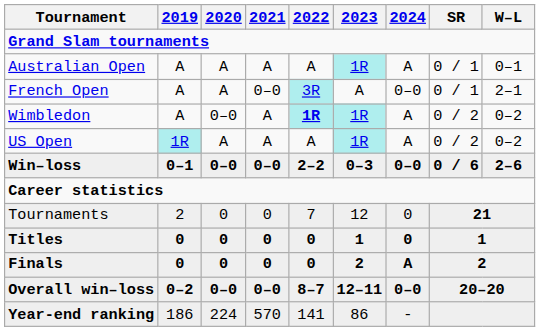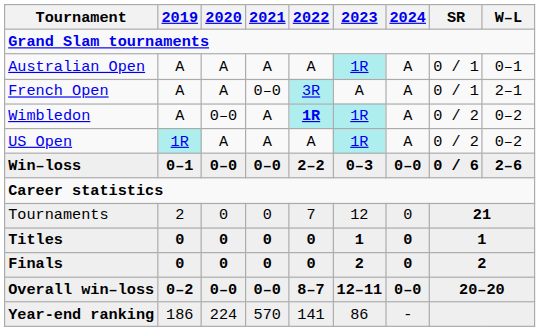French Open | 2024: 0–0 -> A
Finals | 2024: A -> 0
